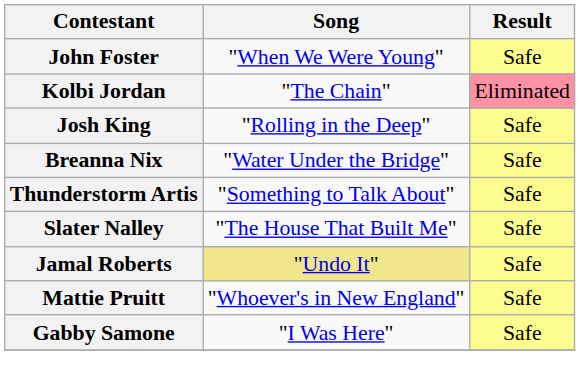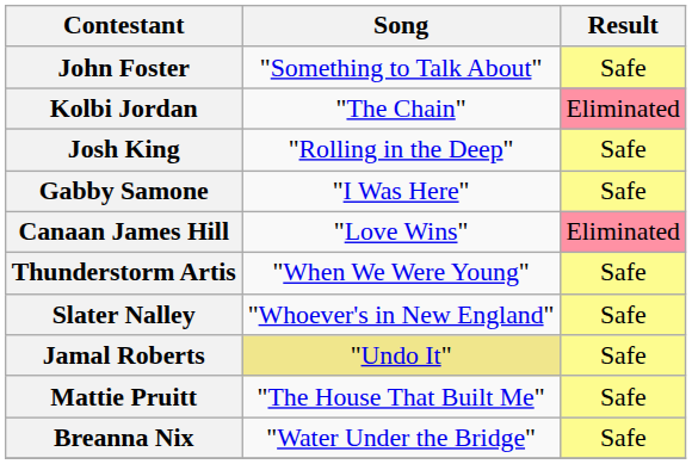John Foster | Song: "When We Were Young" -> "Something to Talk About"
rows swapped: Breanna Nix <-> Gabby Samone
+ row: Canaan James Hill | "Love Wins" | Eliminated
Thunderstorm Artis | Song: "Something to Talk About" -> "When We Were Young"
Slater Nalley | Song: "The House That Built Me" -> "Whoever's in New England"
Mattie Pruitt | Song: "Whoever's in New England" -> "The House That Built Me"
